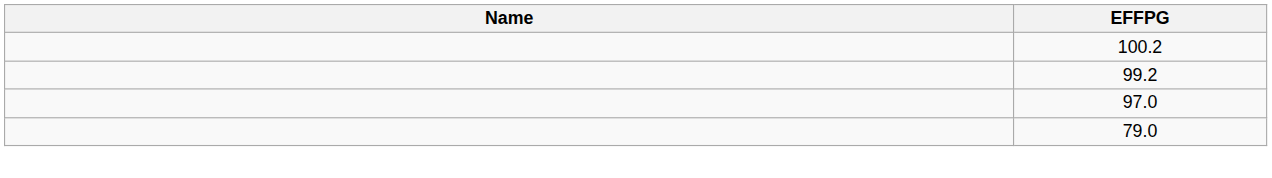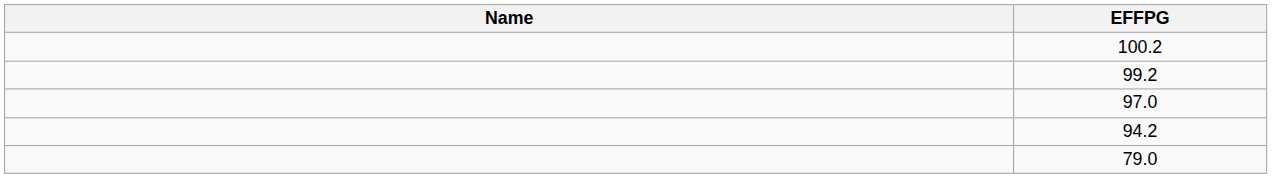+ row: 94.2
